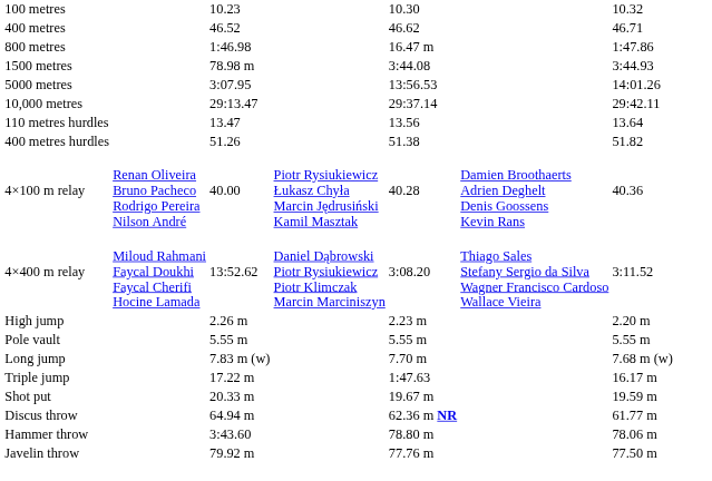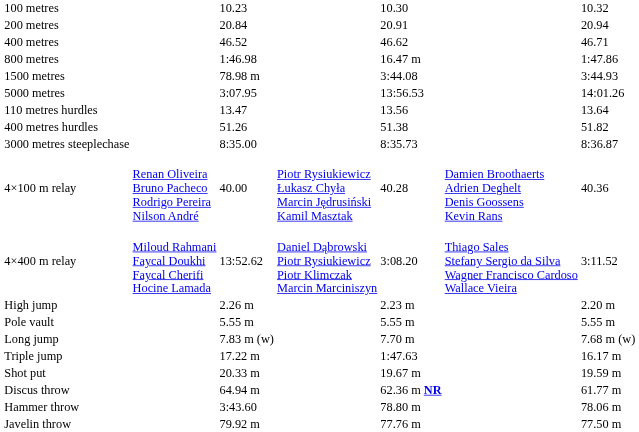+ row: 200 metres | 20.84 | 20.91 | 20.94
- row: 10,000 metres | 29:13.47 | 29:37.14 | 29:42.11
+ row: 3000 metres steeplechase | 8:35.00 | 8:35.73 | 8:36.87
